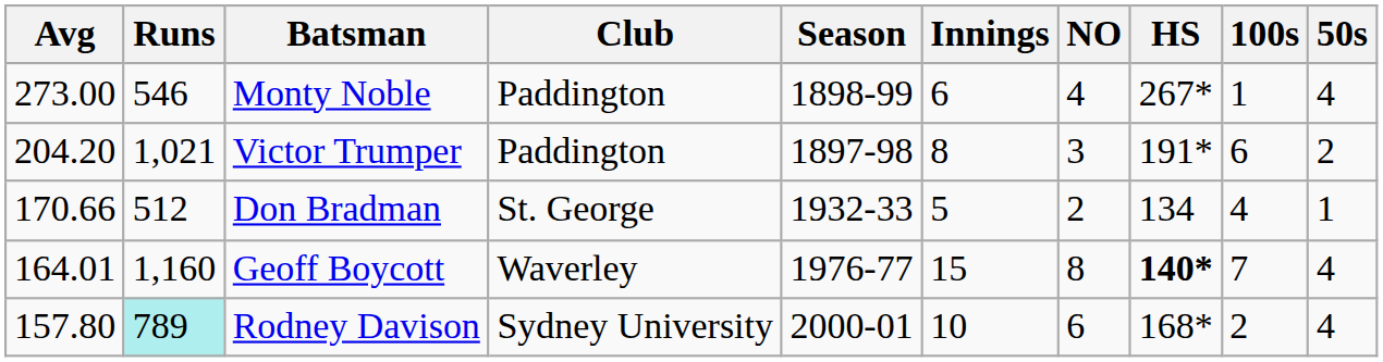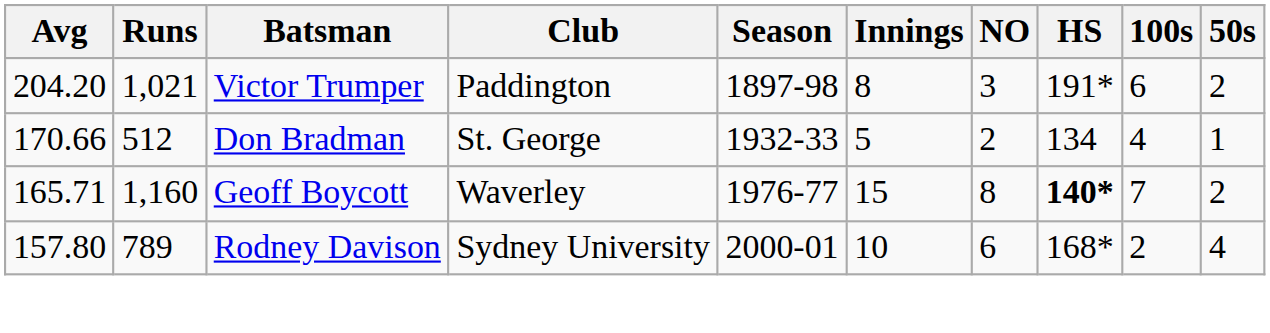- row: 273.00 | 546 | Monty Noble | Paddington | 1898-99 | 6 | 4 | 267* | 1 | 4
Geoff Boycott | Avg: 164.01 -> 165.71
Geoff Boycott | 50s: 4 -> 2
Rodney Davison | Runs: paleturquoise background -> no background
